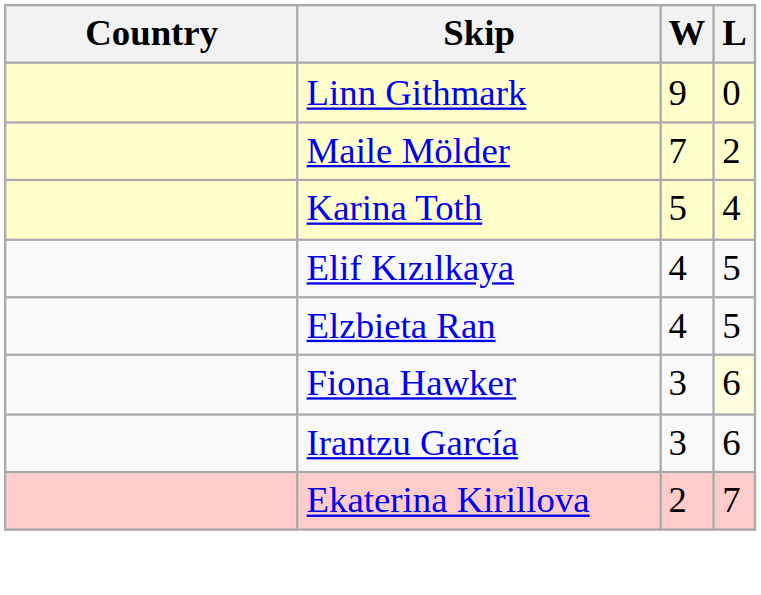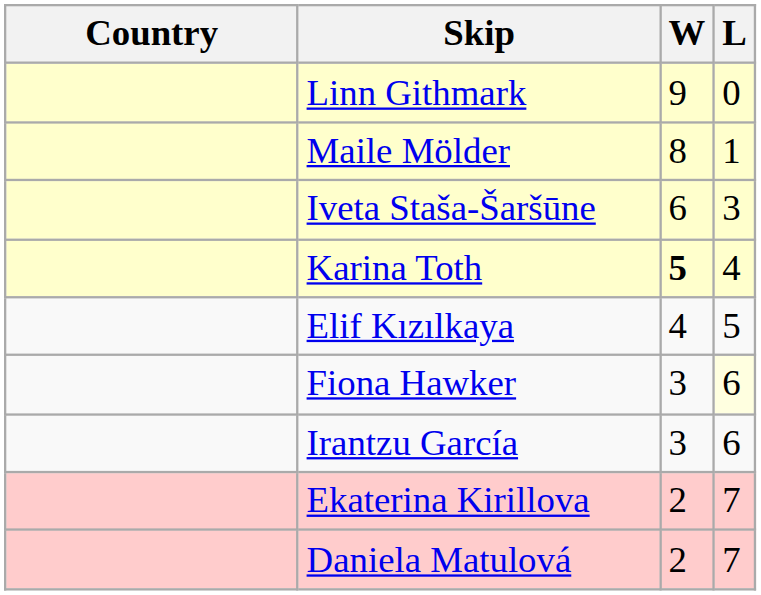Maile Mölder | W: 7 -> 8
Maile Mölder | L: 2 -> 1
+ row: Iveta Staša-Šaršūne | 6 | 3
Karina Toth | W: normal -> bold
- row: Elzbieta Ran | 4 | 5
+ row: Daniela Matulová | 2 | 7
